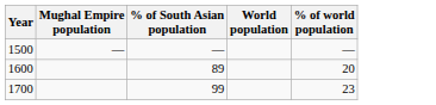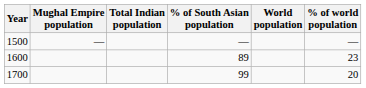+ column: Total Indian population
1600 | % of world population: 20 -> 23
1700 | % of world population: 23 -> 20
